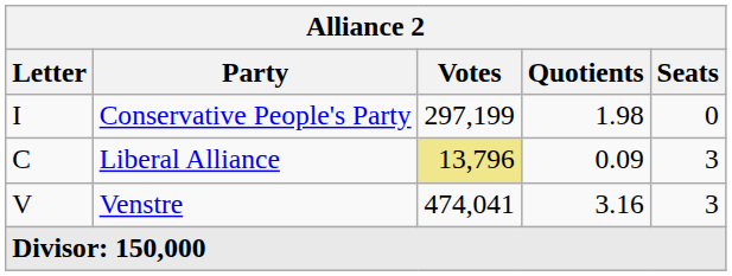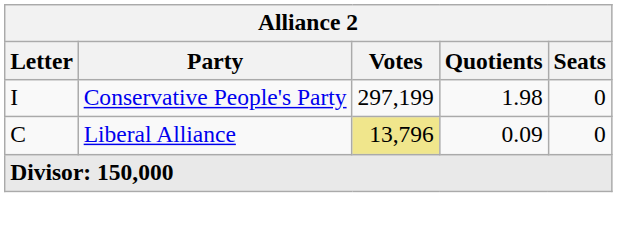Liberal Alliance | Seats: 3 -> 0
- row: V | Venstre | 474,041 | 3.16 | 3
